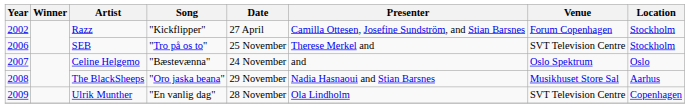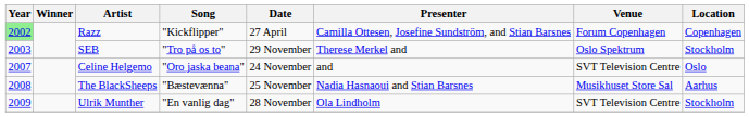Razz | Year: no background -> lightgreen background
Razz | Location: Stockholm -> Copenhagen
SEB | Year: 2006 -> 2003
SEB | Date: 25 November -> 29 November
SEB | Venue: SVT Television Centre -> Oslo Spektrum
Celine Helgemo | Song: "Bæstevænna" -> "Oro jaska beana"
Celine Helgemo | Venue: Oslo Spektrum -> SVT Television Centre
The BlackSheeps | Song: "Oro jaska beana" -> "Bæstevænna"
The BlackSheeps | Date: 29 November -> 25 November
Ulrik Munther | Location: Copenhagen -> Stockholm
